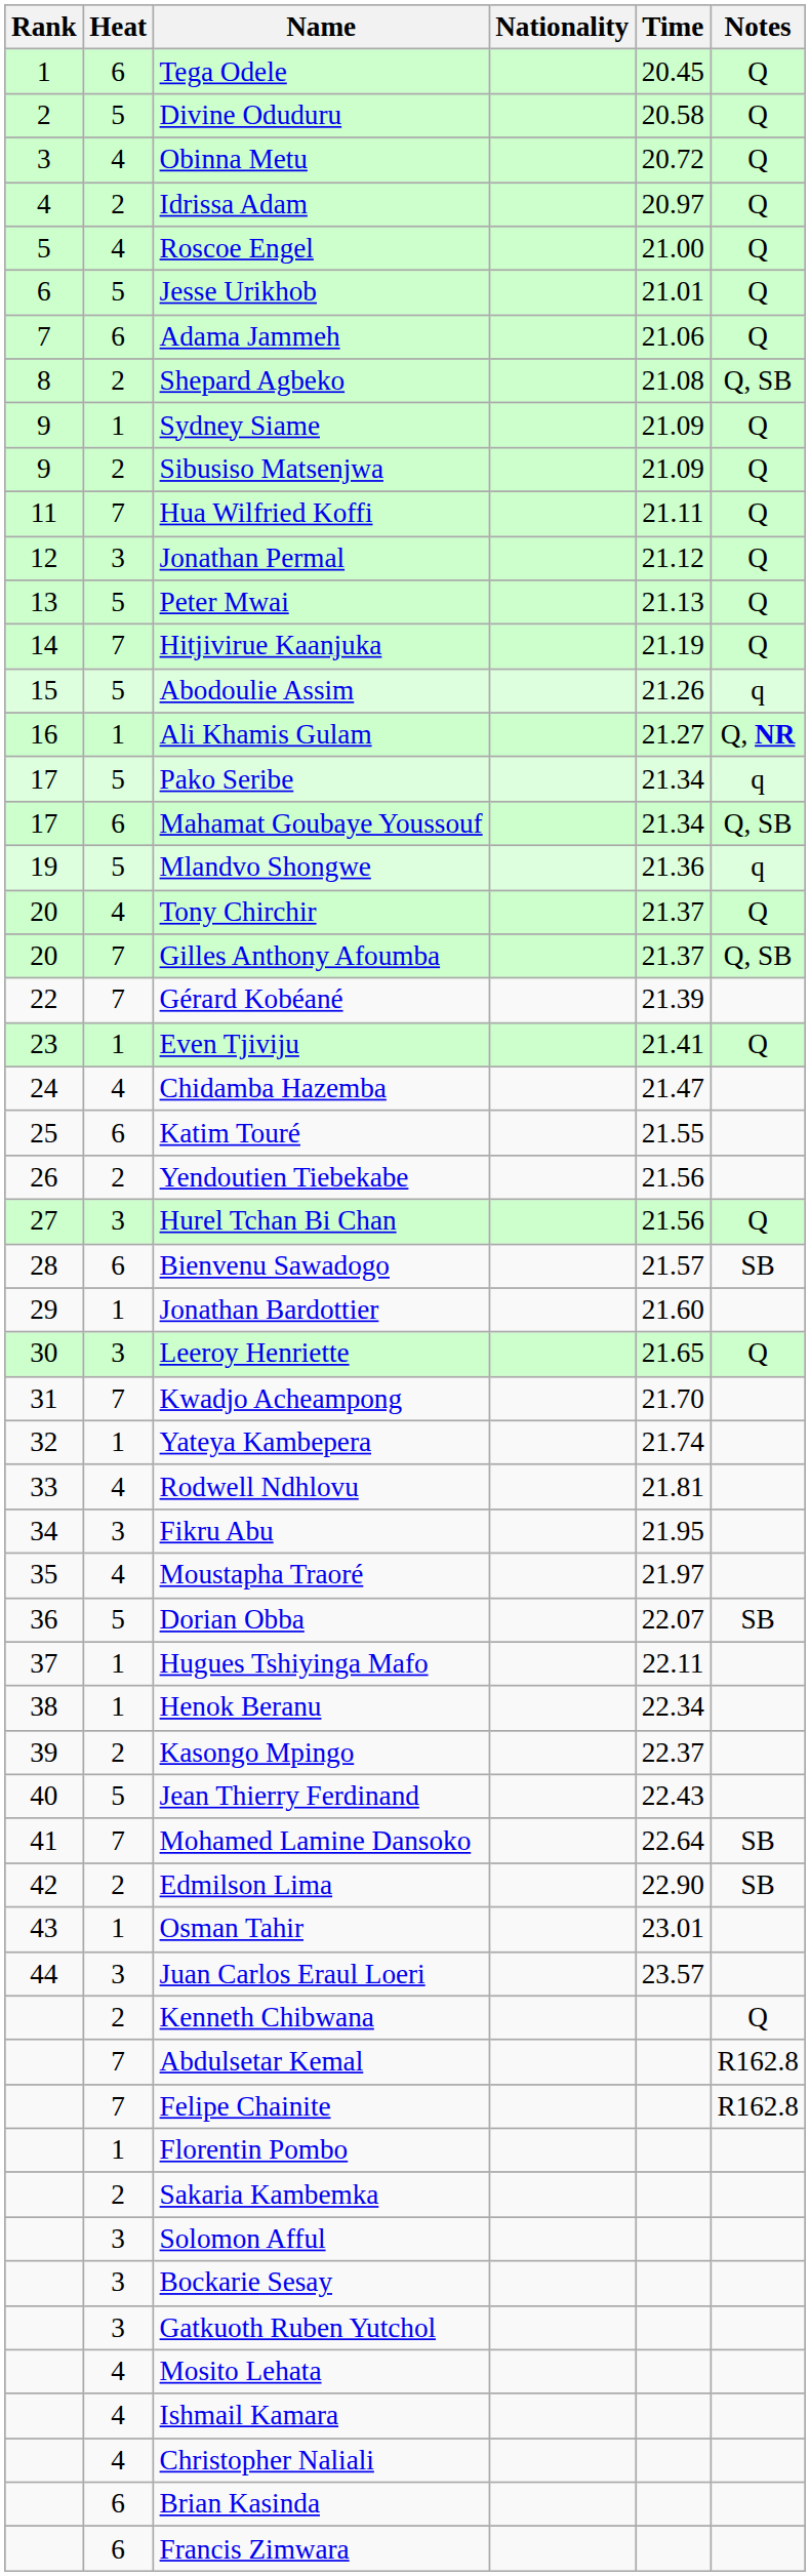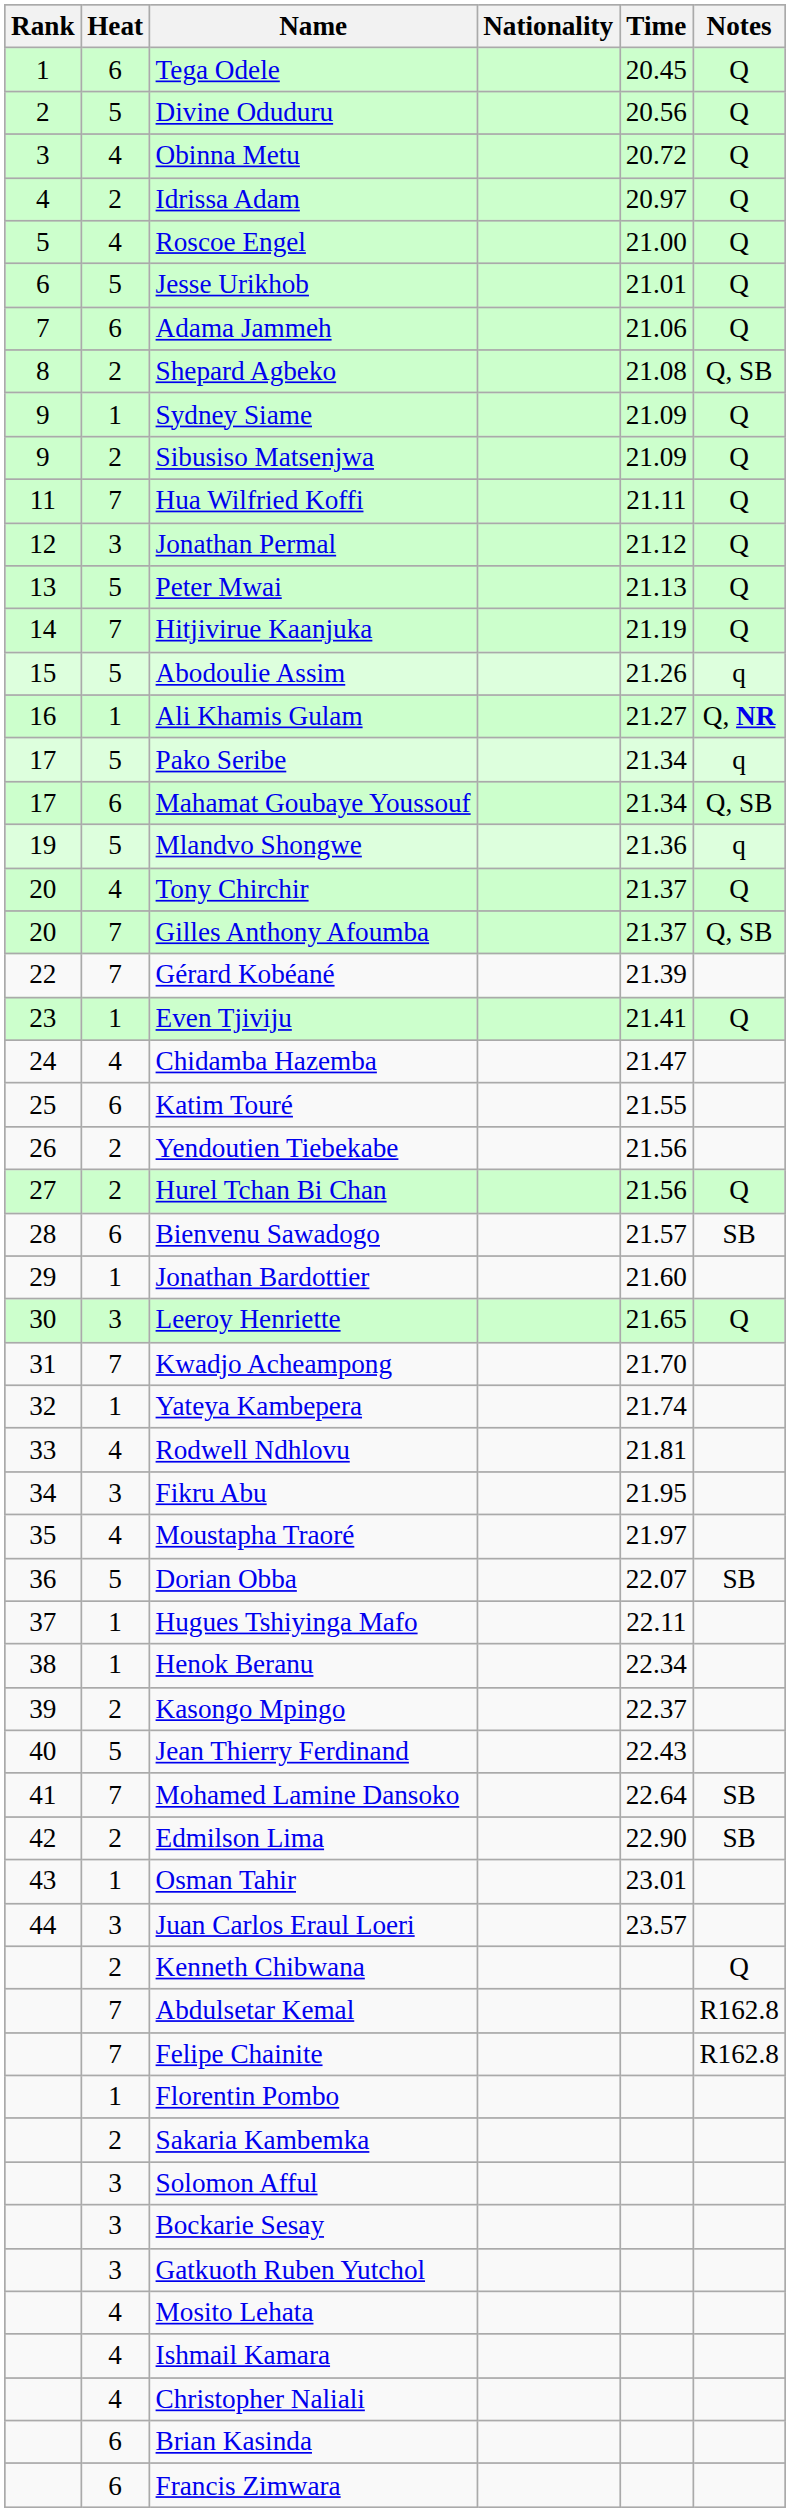Divine Oduduru | Time: 20.58 -> 20.56
Hurel Tchan Bi Chan | Heat: 3 -> 2
